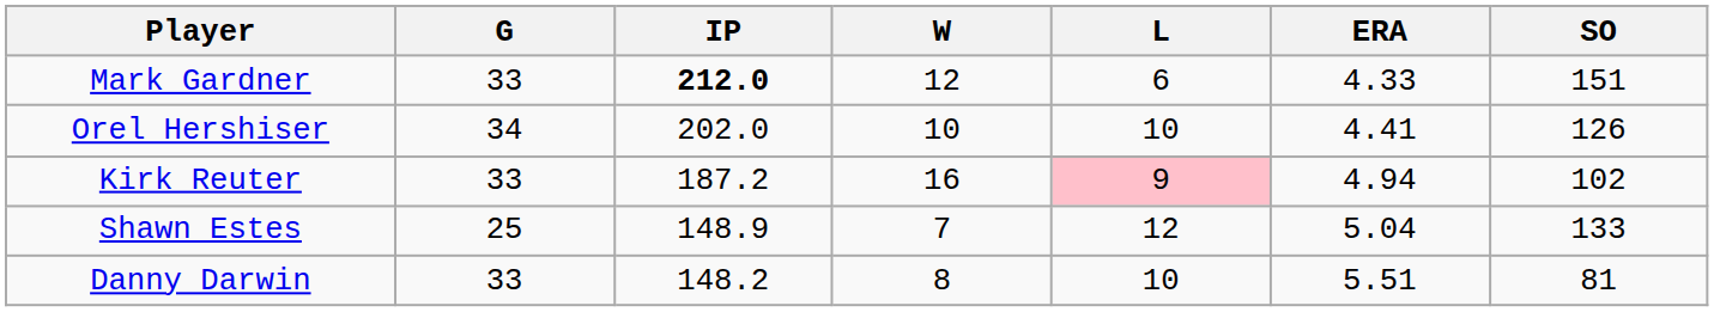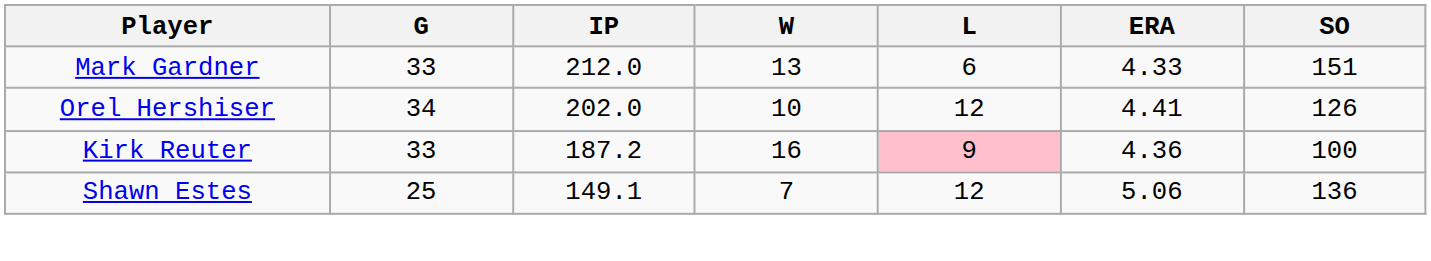Mark Gardner | IP: bold -> normal
Mark Gardner | W: 12 -> 13
Orel Hershiser | L: 10 -> 12
Kirk Reuter | ERA: 4.94 -> 4.36
Kirk Reuter | SO: 102 -> 100
Shawn Estes | IP: 148.9 -> 149.1
Shawn Estes | ERA: 5.04 -> 5.06
Shawn Estes | SO: 133 -> 136
- row: Danny Darwin | 33 | 148.2 | 8 | 10 | 5.51 | 81
